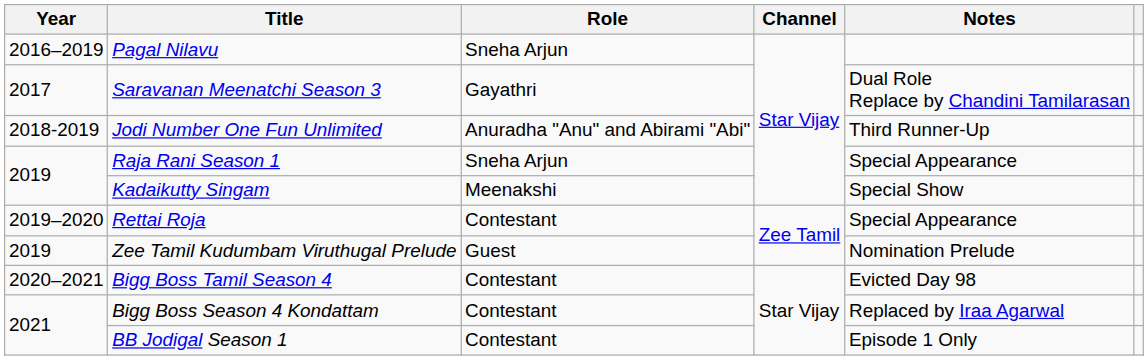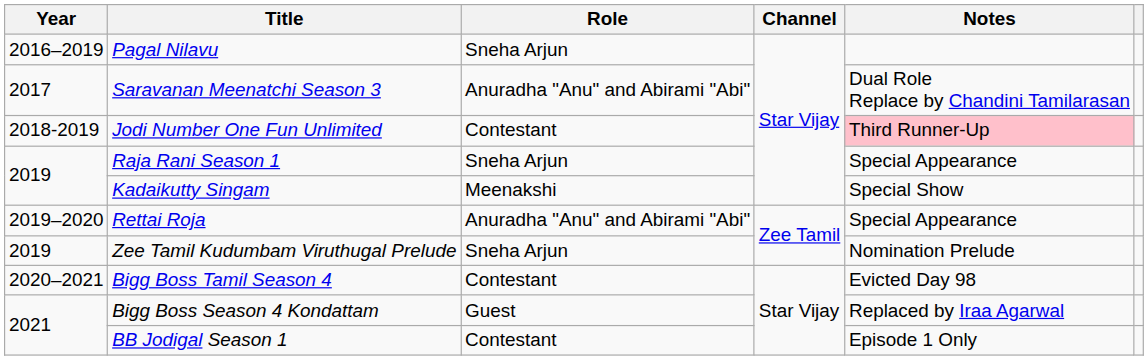Saravanan Meenatchi Season 3 | Role: Gayathri -> Anuradha "Anu" and Abirami "Abi"
Jodi Number One Fun Unlimited | Role: Anuradha "Anu" and Abirami "Abi" -> Contestant
Jodi Number One Fun Unlimited | Notes: no background -> pink background
Rettai Roja | Role: Contestant -> Anuradha "Anu" and Abirami "Abi"
Zee Tamil Kudumbam Viruthugal Prelude | Role: Guest -> Sneha Arjun
Bigg Boss Season 4 Kondattam | Role: Contestant -> Guest
